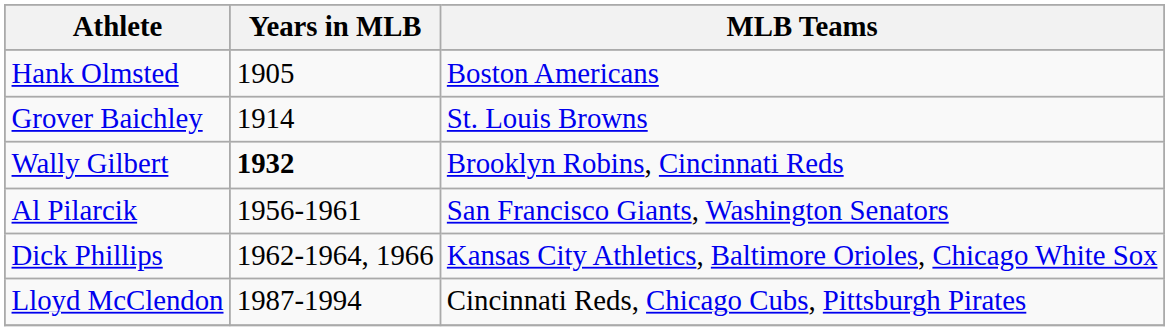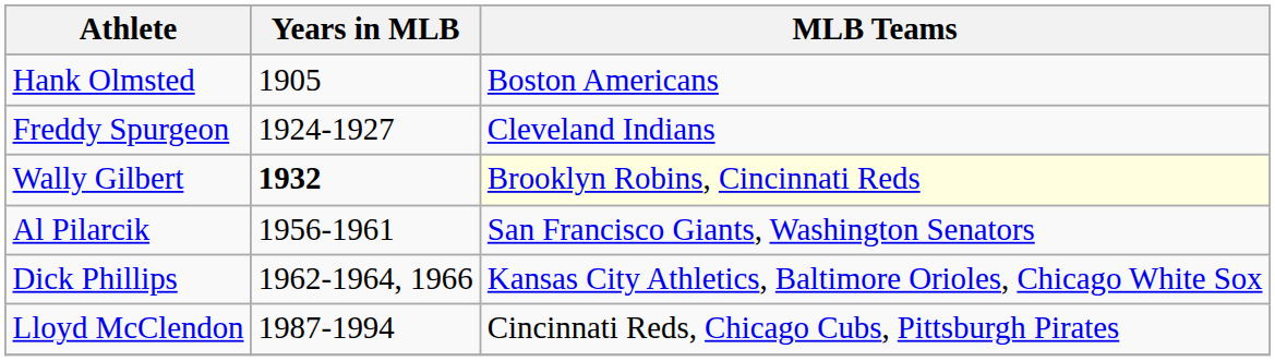- row: Grover Baichley | 1914 | St. Louis Browns
+ row: Freddy Spurgeon | 1924-1927 | Cleveland Indians
Wally Gilbert | MLB Teams: no background -> lightyellow background
